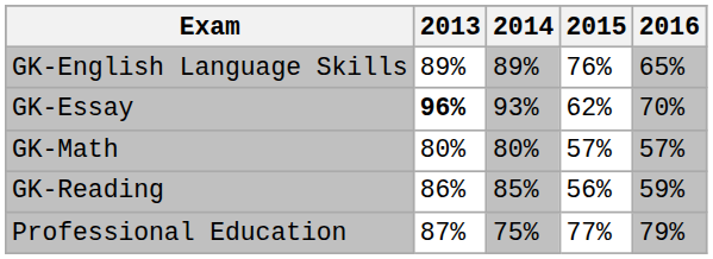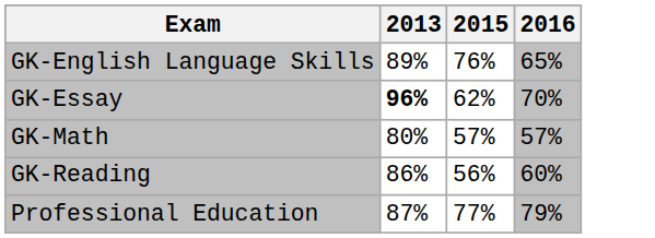- column: 2014 | 89% | 93% | 80% | 85% | 75%
GK-Reading | 2016: 59% -> 60%
